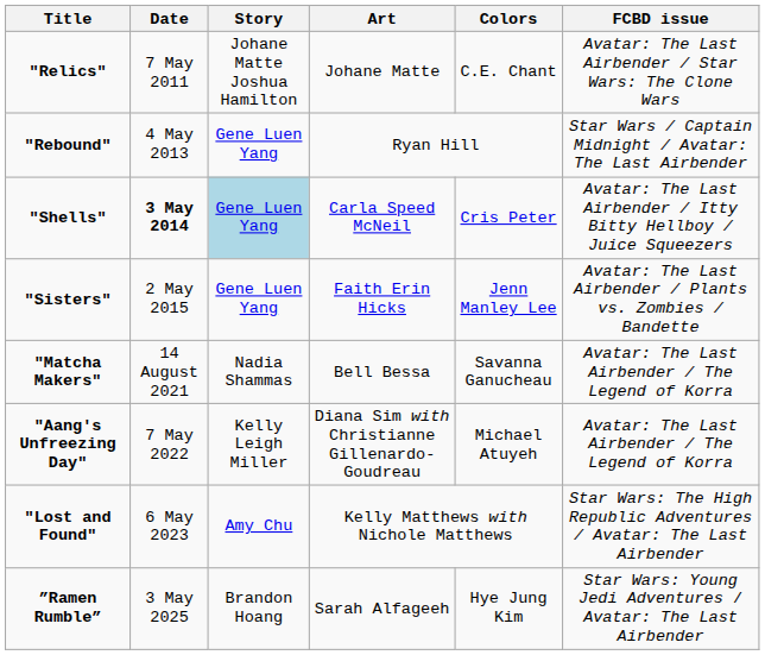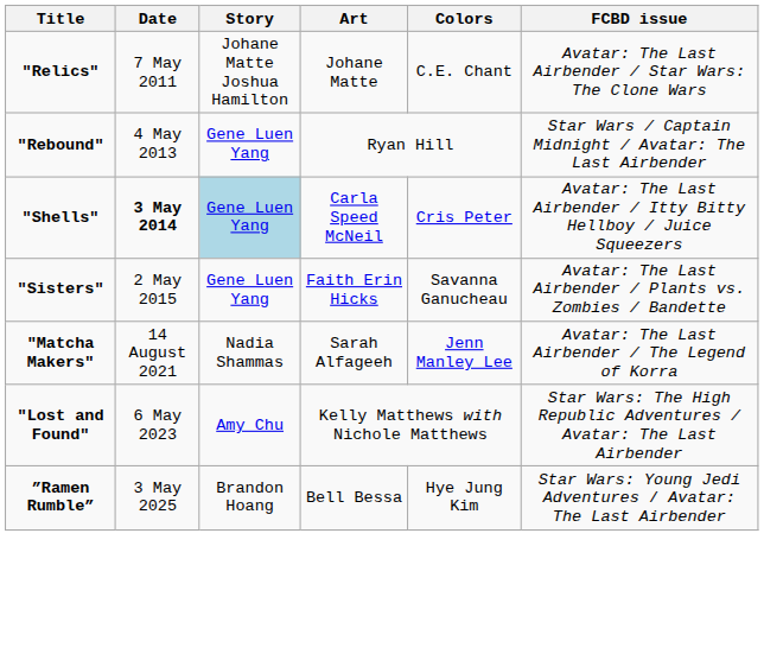"Sisters" | Colors: Jenn Manley Lee -> Savanna Ganucheau
"Matcha Makers" | Art: Bell Bessa -> Sarah Alfageeh
"Matcha Makers" | Colors: Savanna Ganucheau -> Jenn Manley Lee
- row: "Aang's Unfreezing Day" | 7 May 2022 | Kelly Leigh Miller | Diana Sim with Christianne Gillenardo-Goudreau | Michael Atuyeh | Avatar: The Last Airbender / The Legend of Korra
”Ramen Rumble” | Art: Sarah Alfageeh -> Bell Bessa
